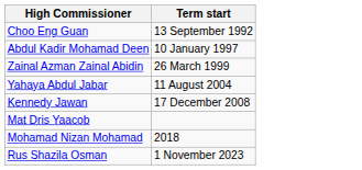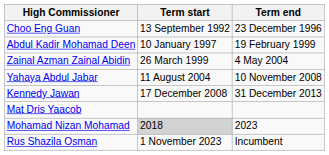+ column: Term end | 23 December 1996 | 19 February 1999 | 4 May 2004 | 10 November 2008 | 31 December 2013 | 2023 | Incumbent
Mohamad Nizan Mohamad | Term start: no background -> lightgrey background
